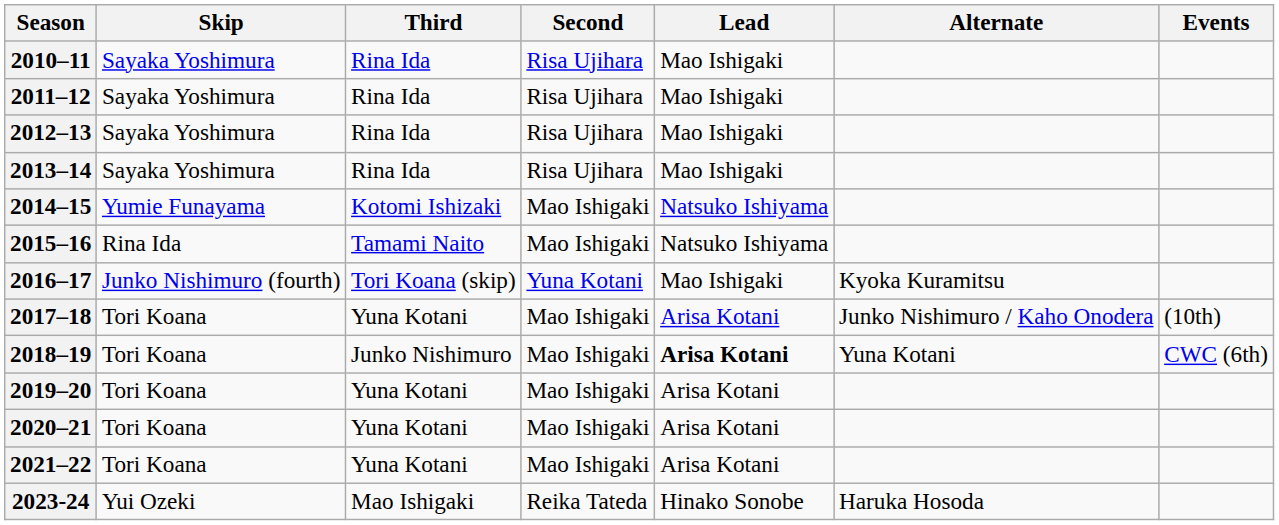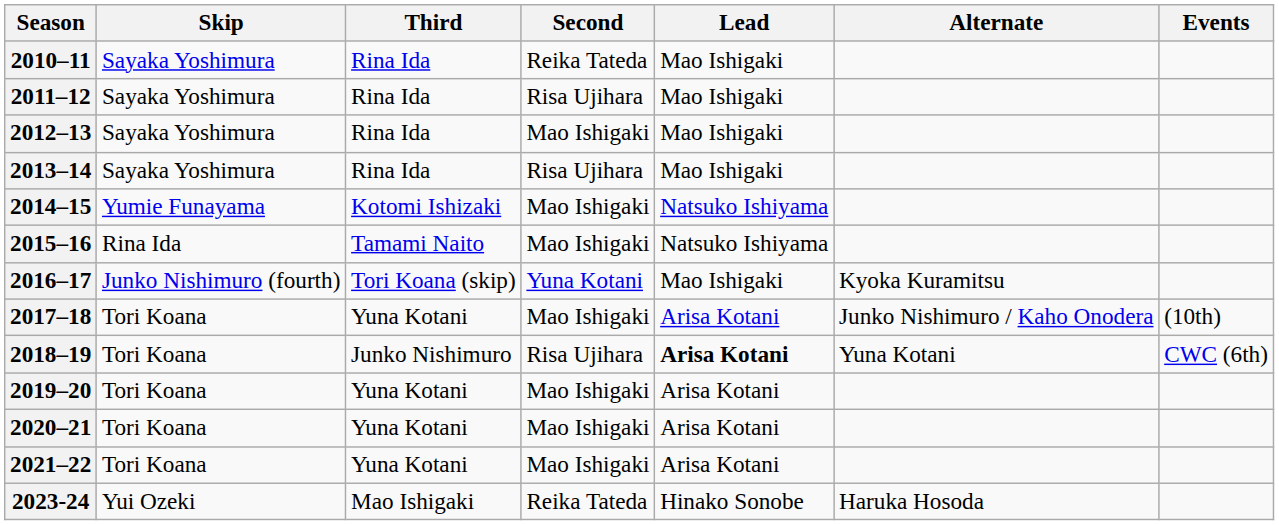2010–11 | Second: Risa Ujihara -> Reika Tateda
2012–13 | Second: Risa Ujihara -> Mao Ishigaki
2018–19 | Second: Mao Ishigaki -> Risa Ujihara
